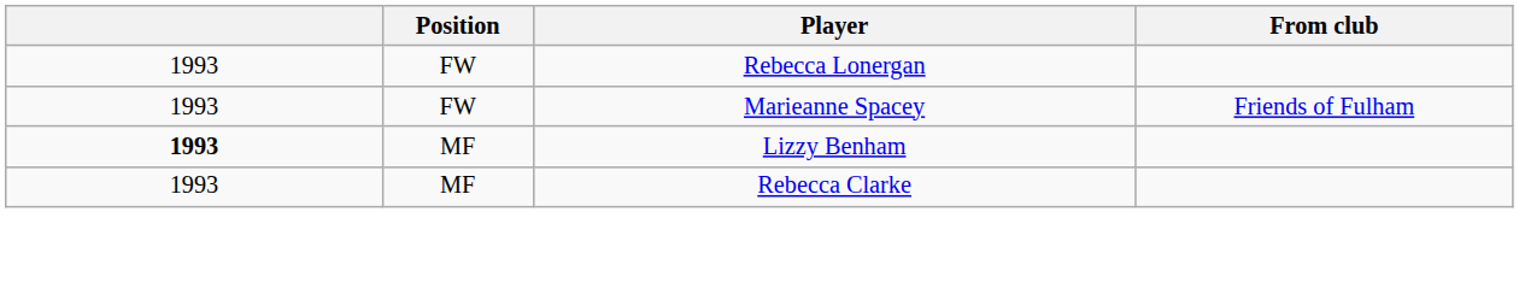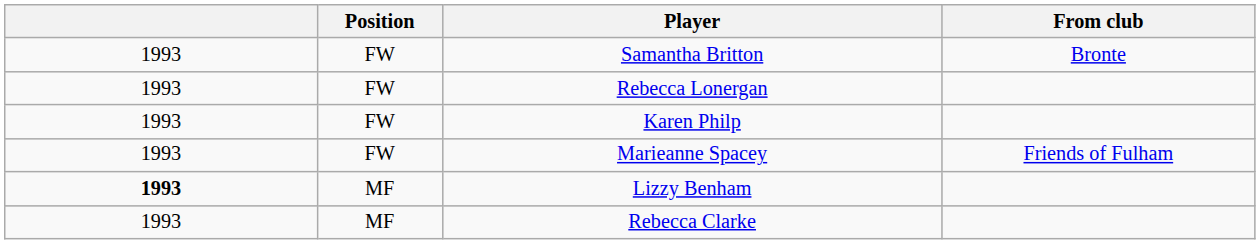+ row: 1993 | FW | Samantha Britton | Bronte
+ row: 1993 | FW | Karen Philp
